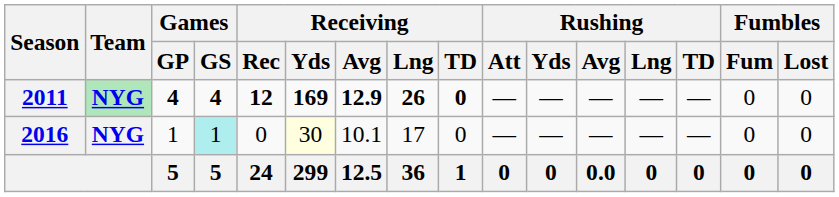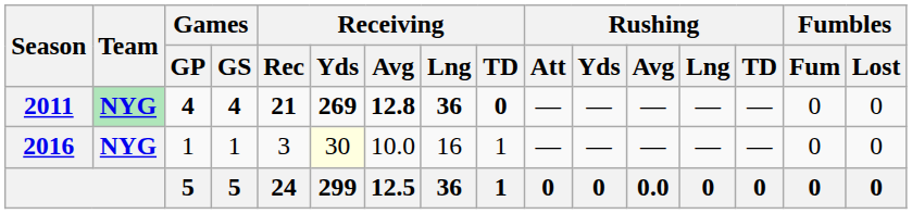2011 | Receiving / Rec: 12 -> 21
2011 | Receiving / Yds: 169 -> 269
2011 | Receiving / Avg: 12.9 -> 12.8
2011 | Receiving / Lng: 26 -> 36
2016 | Games / GS: paleturquoise background -> no background
2016 | Receiving / Rec: 0 -> 3
2016 | Receiving / Avg: 10.1 -> 10.0
2016 | Receiving / Lng: 17 -> 16
2016 | Receiving / TD: 0 -> 1
